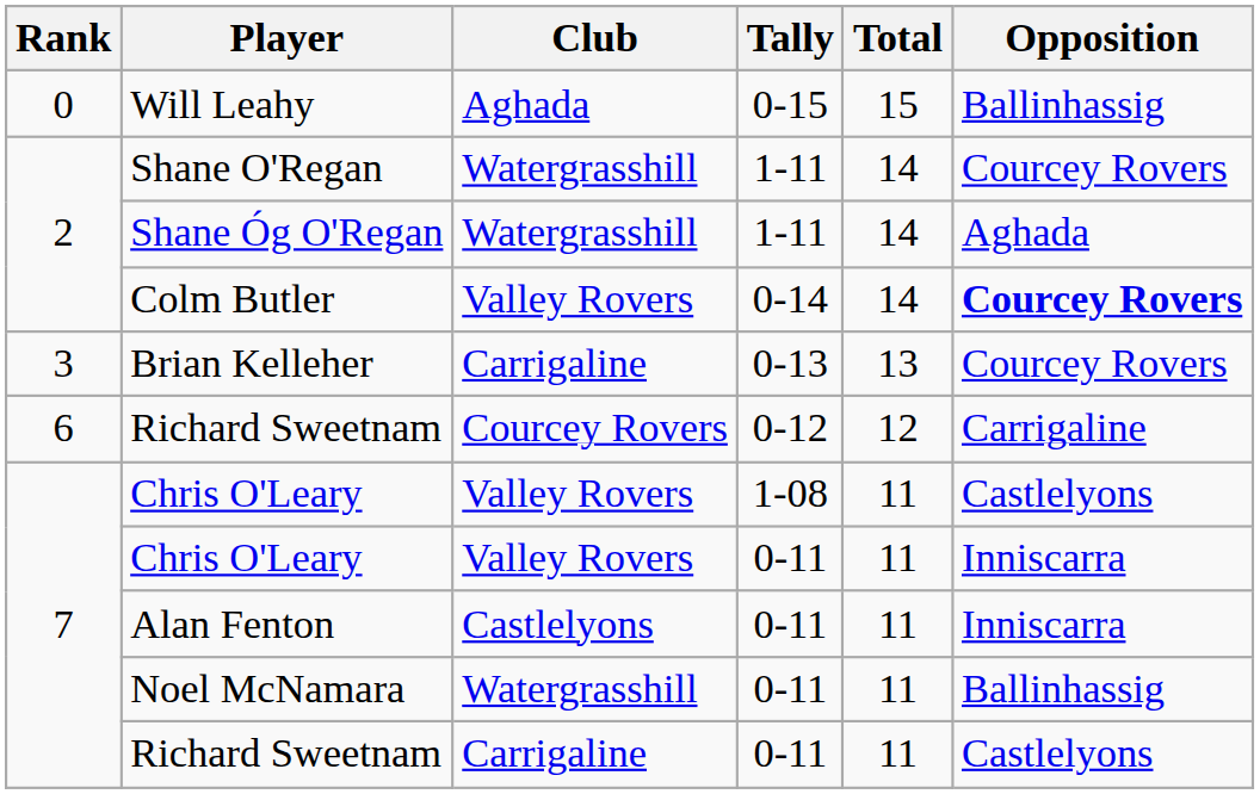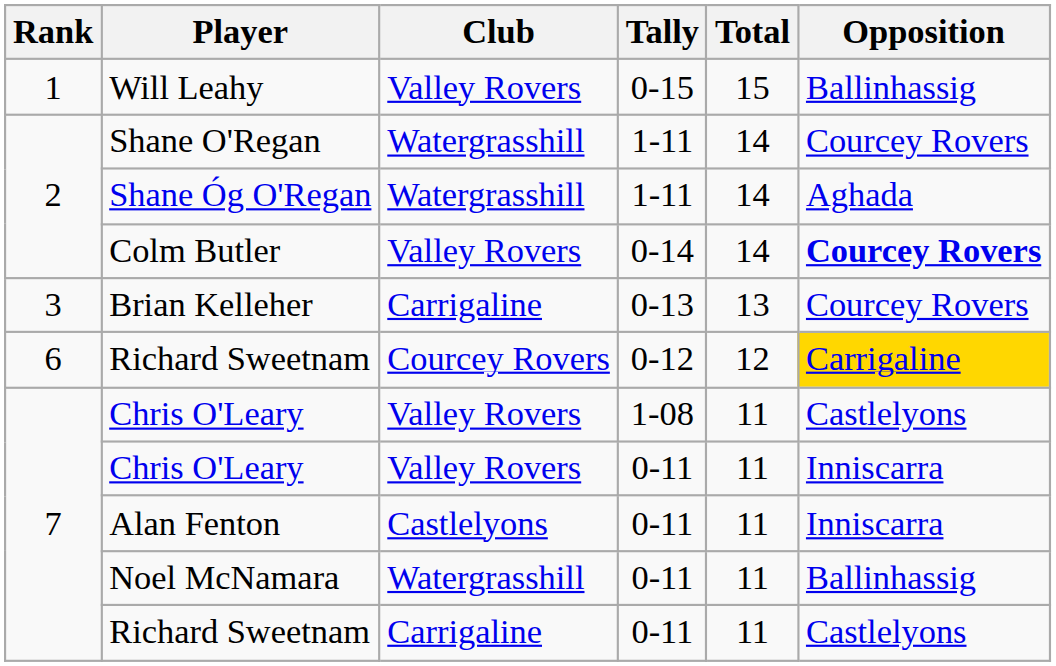Will Leahy | Rank: 0 -> 1
Will Leahy | Club: Aghada -> Valley Rovers
Richard Sweetnam / 0-12 | Opposition: no background -> gold background
